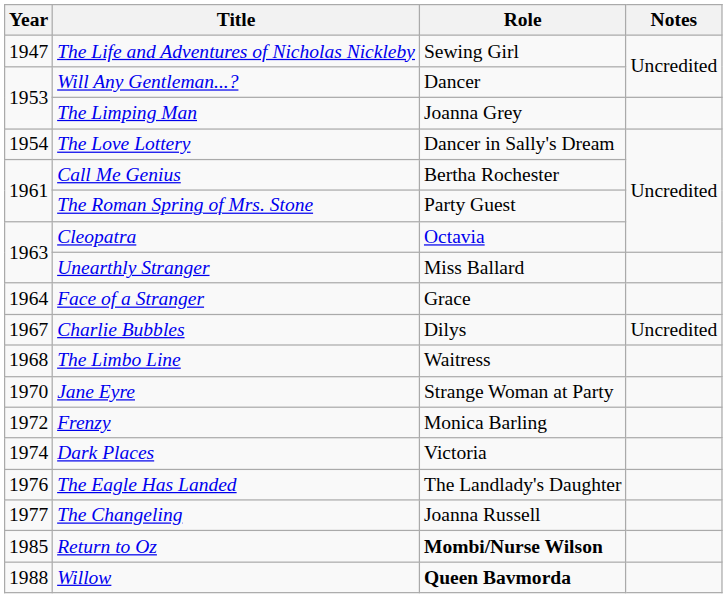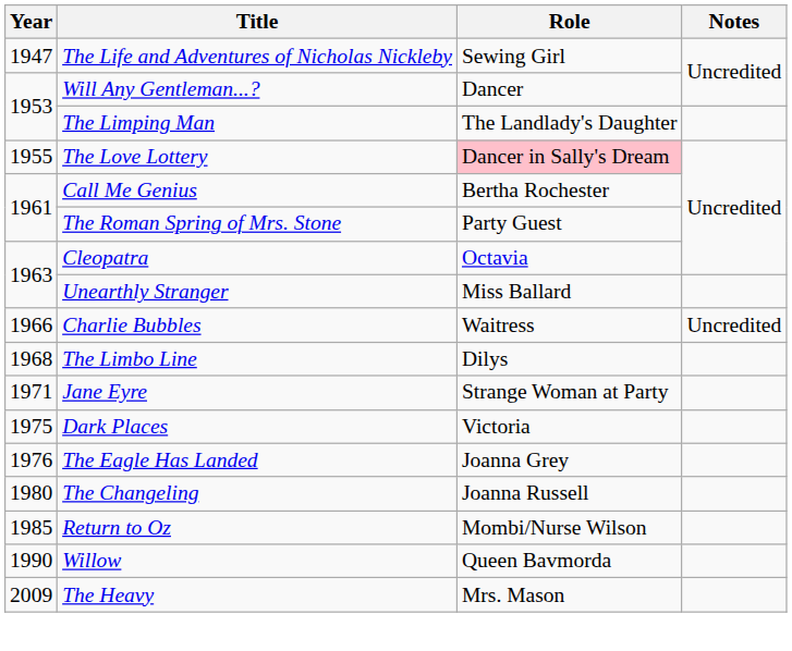The Limping Man | Role: Joanna Grey -> The Landlady's Daughter
The Love Lottery | Year: 1954 -> 1955
The Love Lottery | Role: no background -> pink background
- row: 1964 | Face of a Stranger | Grace
Charlie Bubbles | Year: 1967 -> 1966
Charlie Bubbles | Role: Dilys -> Waitress
The Limbo Line | Role: Waitress -> Dilys
Jane Eyre | Year: 1970 -> 1971
- row: 1972 | Frenzy | Monica Barling
Dark Places | Year: 1974 -> 1975
The Eagle Has Landed | Role: The Landlady's Daughter -> Joanna Grey
The Changeling | Year: 1977 -> 1980
Return to Oz | Role: bold -> normal
Willow | Year: 1988 -> 1990
Willow | Role: bold -> normal
+ row: 2009 | The Heavy | Mrs. Mason
